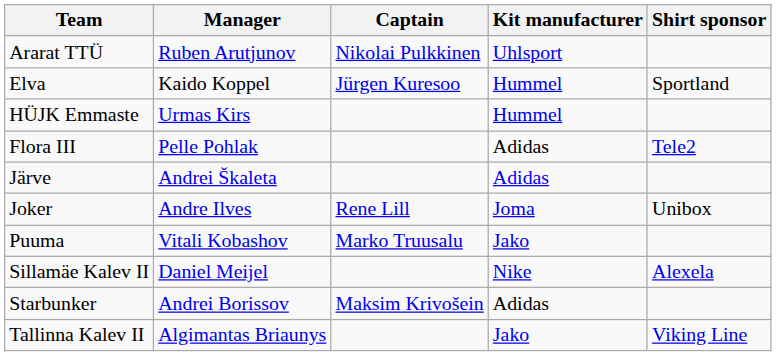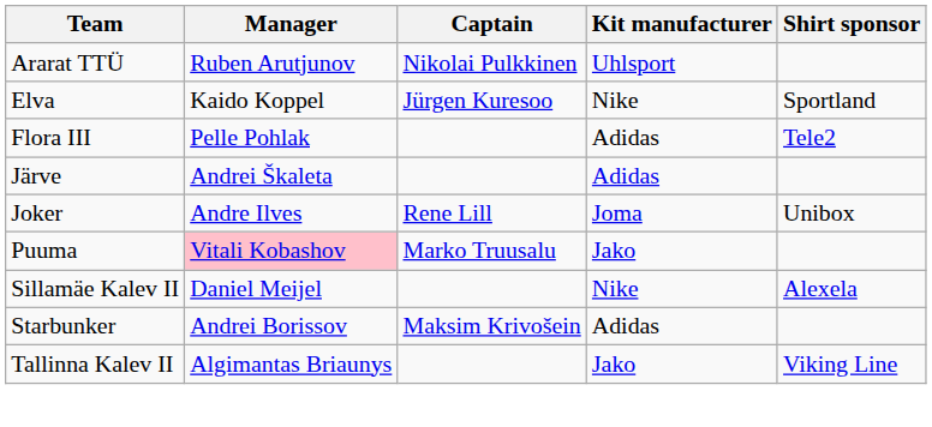Elva | Kit manufacturer: Hummel -> Nike
- row: HÜJK Emmaste | Urmas Kirs | Hummel
Puuma | Manager: no background -> pink background
